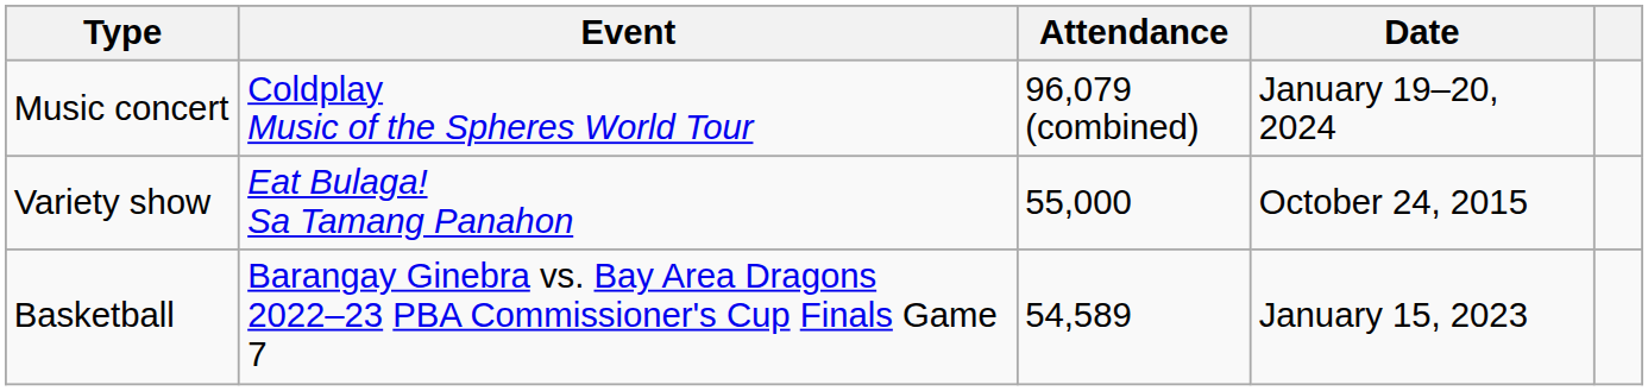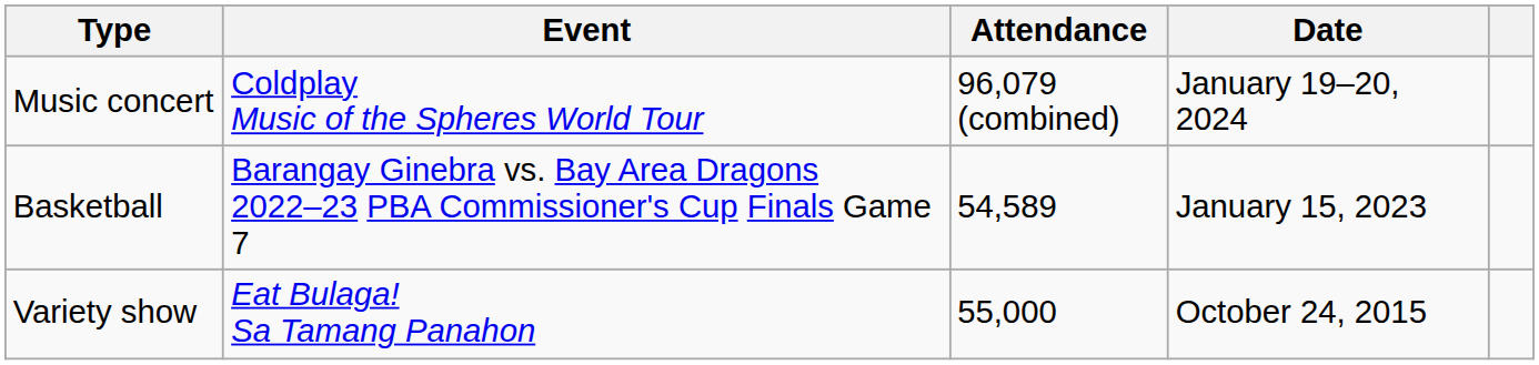rows swapped: Basketball <-> Variety show
